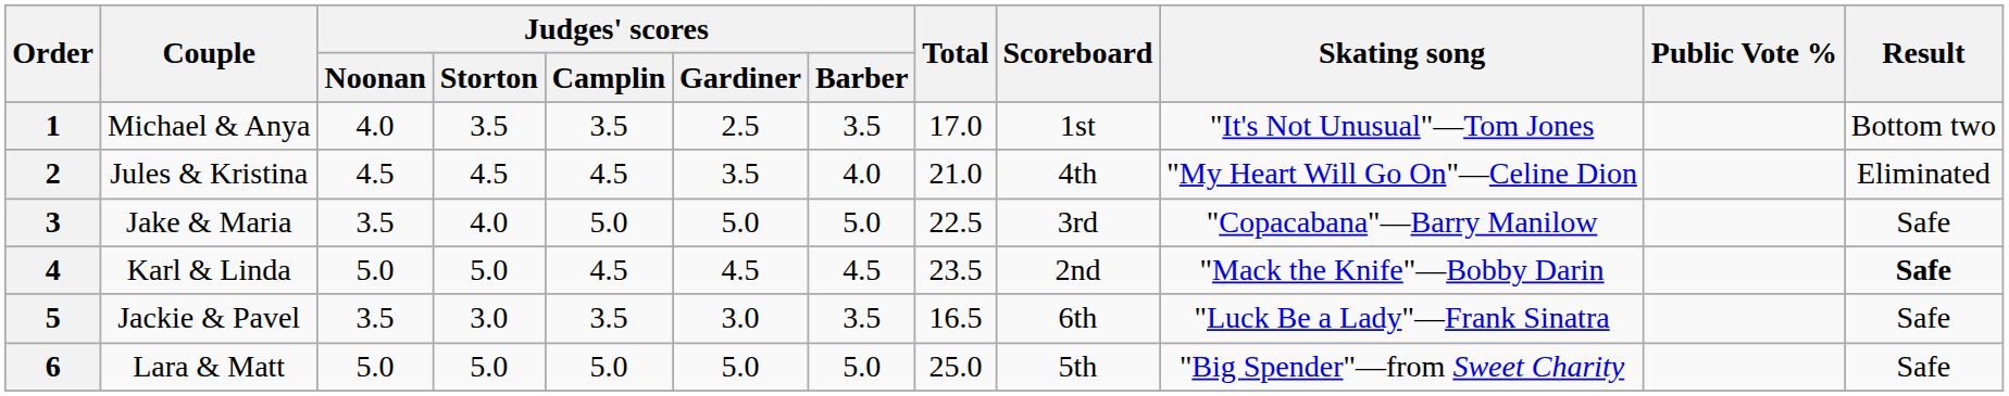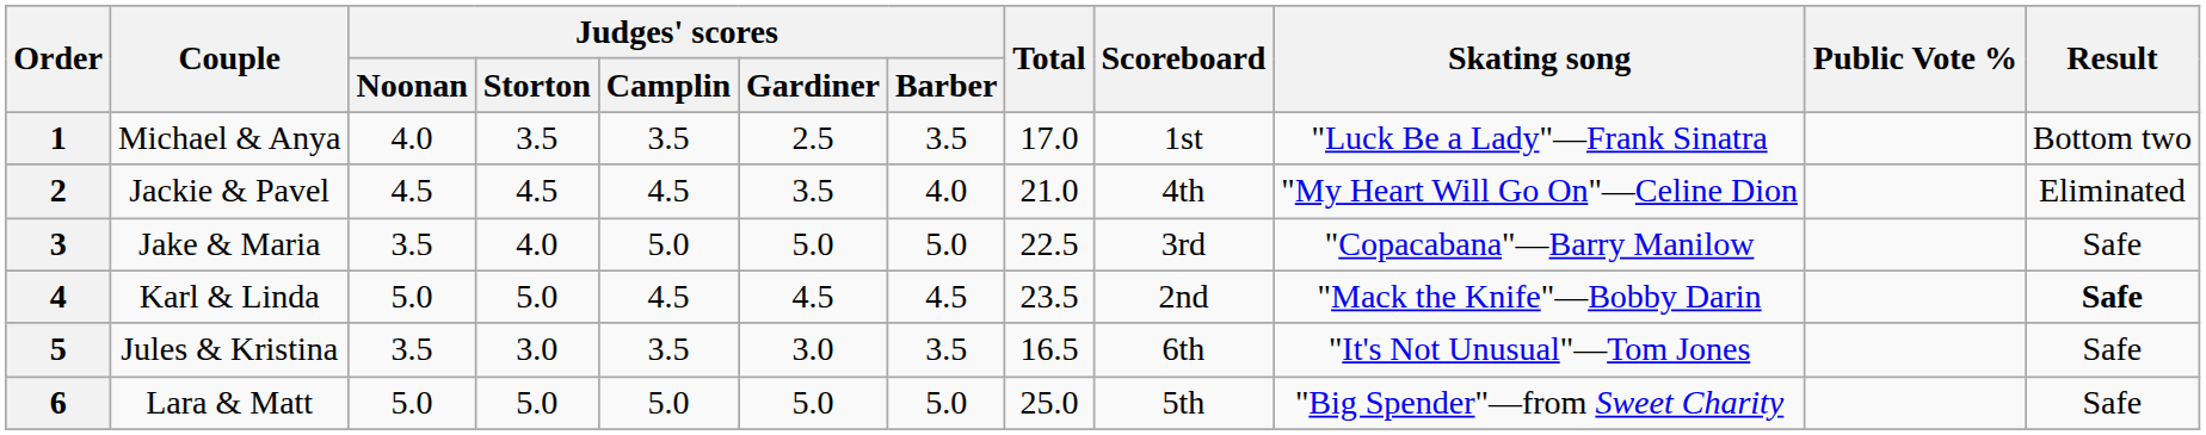1 | Skating song: "It's Not Unusual"—Tom Jones -> "Luck Be a Lady"—Frank Sinatra
2 | Couple: Jules & Kristina -> Jackie & Pavel
5 | Couple: Jackie & Pavel -> Jules & Kristina
5 | Skating song: "Luck Be a Lady"—Frank Sinatra -> "It's Not Unusual"—Tom Jones
